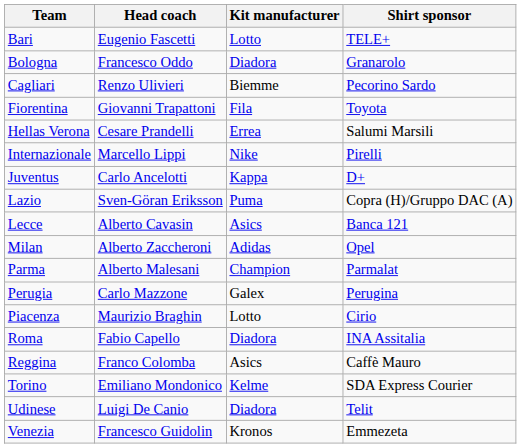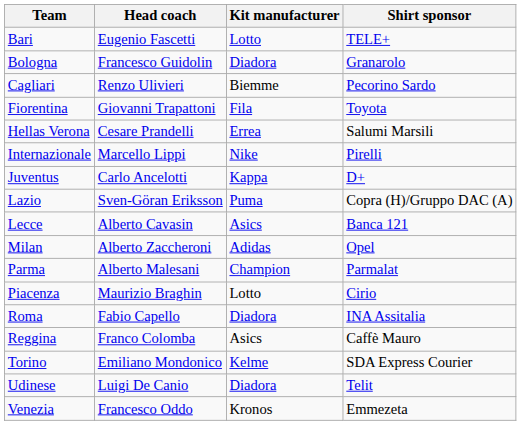Bologna | Head coach: Francesco Oddo -> Francesco Guidolin
- row: Perugia | Carlo Mazzone | Galex | Perugina
Venezia | Head coach: Francesco Guidolin -> Francesco Oddo
